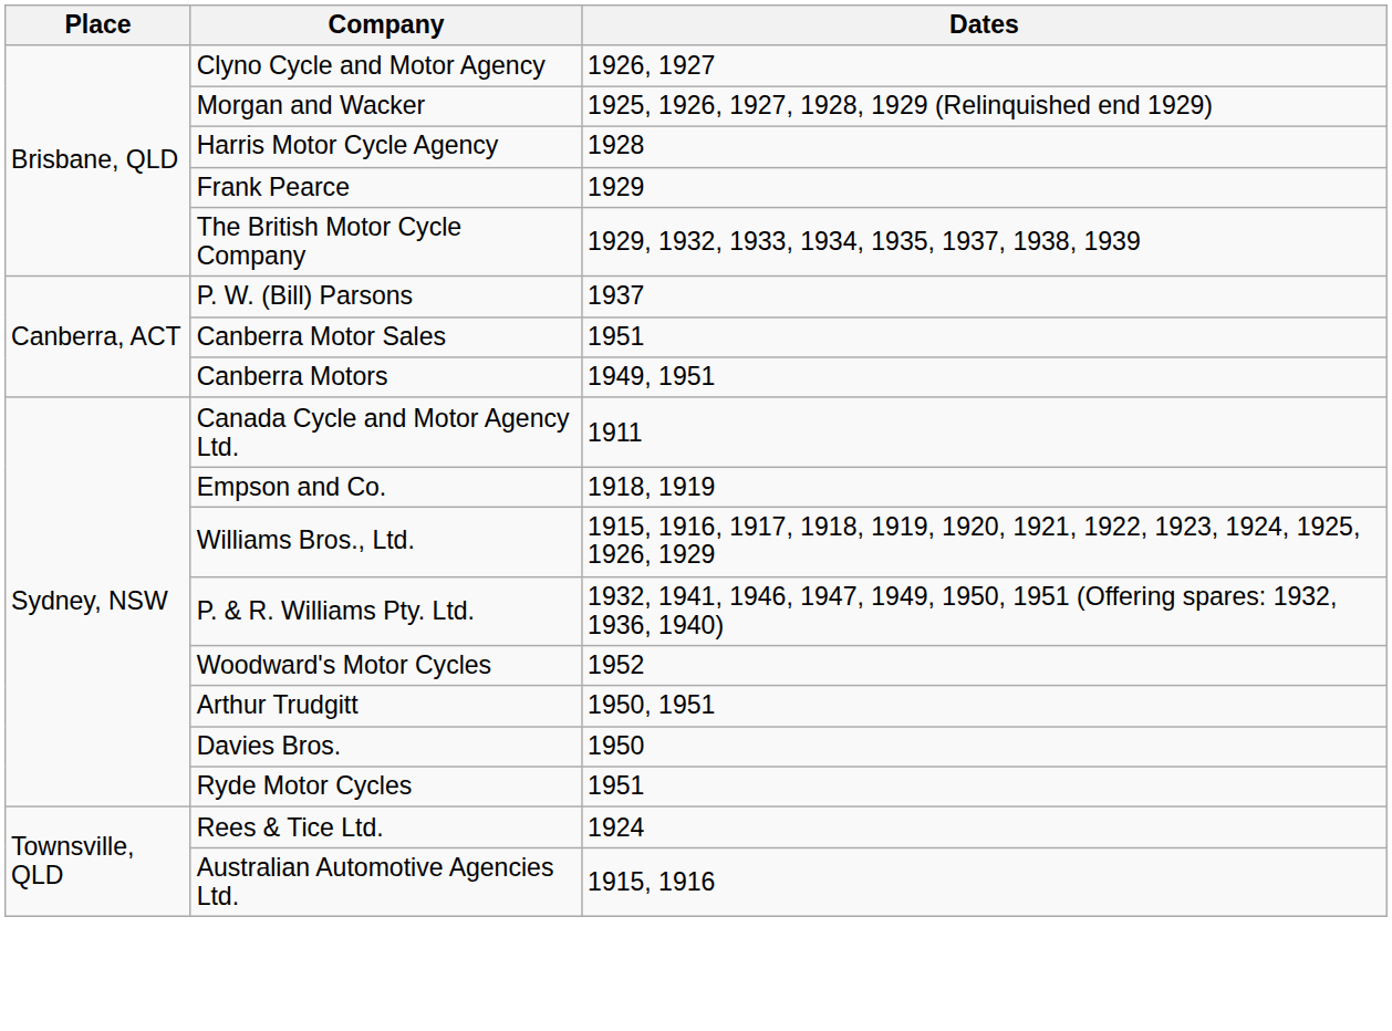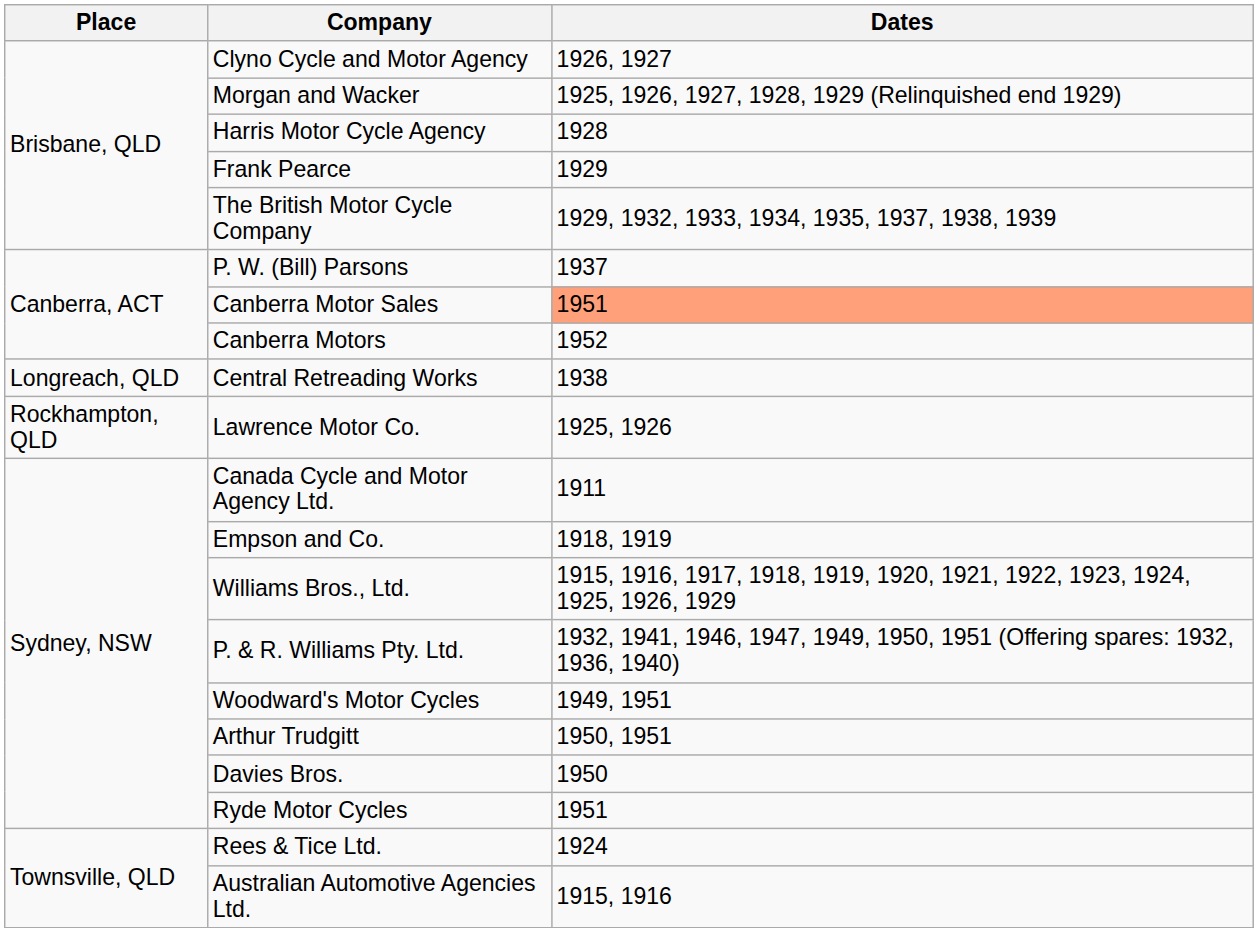Canberra Motor Sales | Dates: no background -> lightsalmon background
Canberra Motors | Dates: 1949, 1951 -> 1952
+ row: Longreach, QLD | Central Retreading Works | 1938
+ row: Rockhampton, QLD | Lawrence Motor Co. | 1925, 1926
Woodward's Motor Cycles | Dates: 1952 -> 1949, 1951
